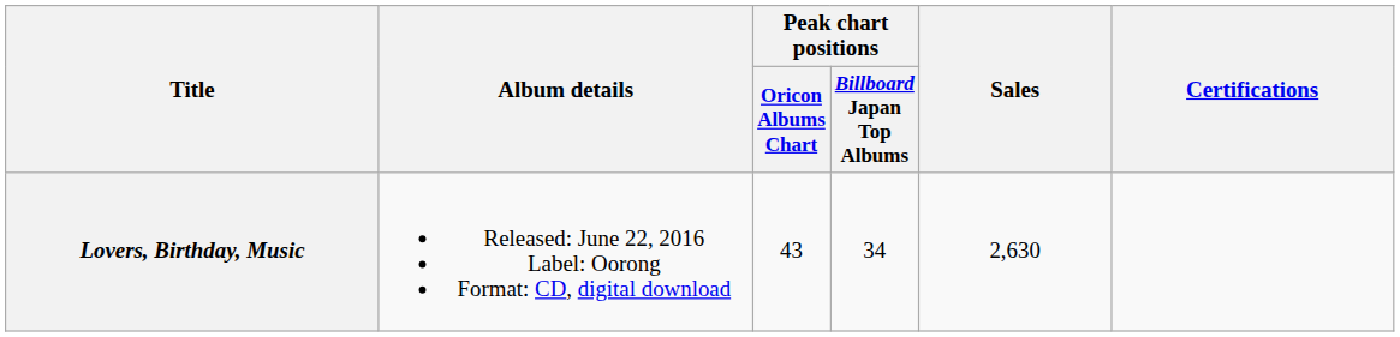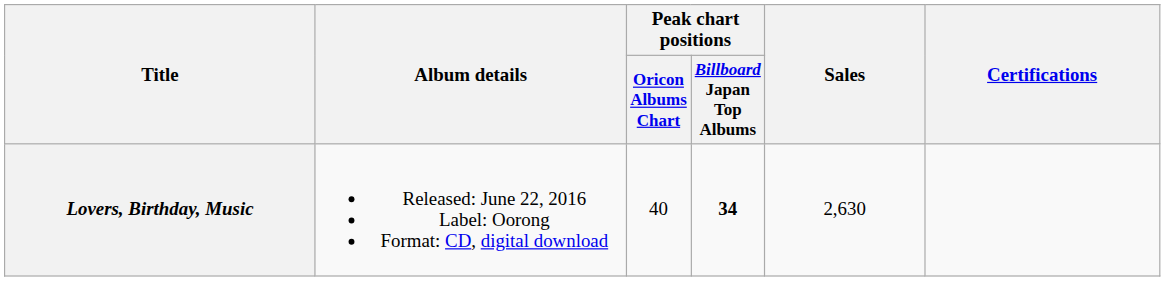Lovers, Birthday, Music | Peak chart positions / Oricon Albums Chart: 43 -> 40
Lovers, Birthday, Music | Peak chart positions / Billboard Japan Top Albums: normal -> bold
